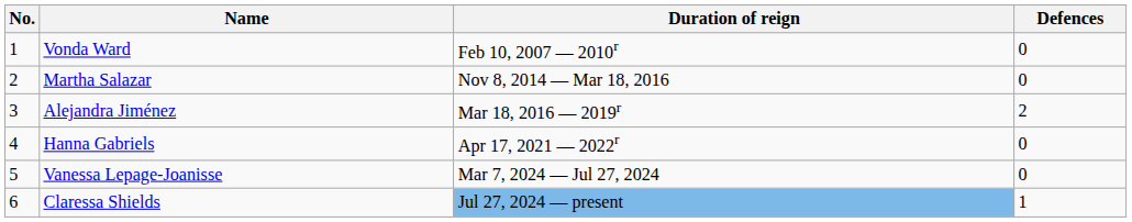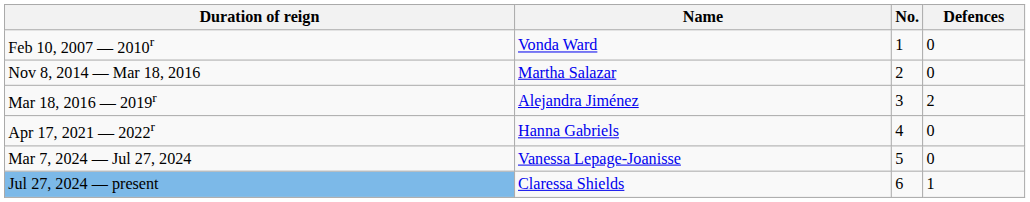columns swapped: No. <-> Duration of reign
